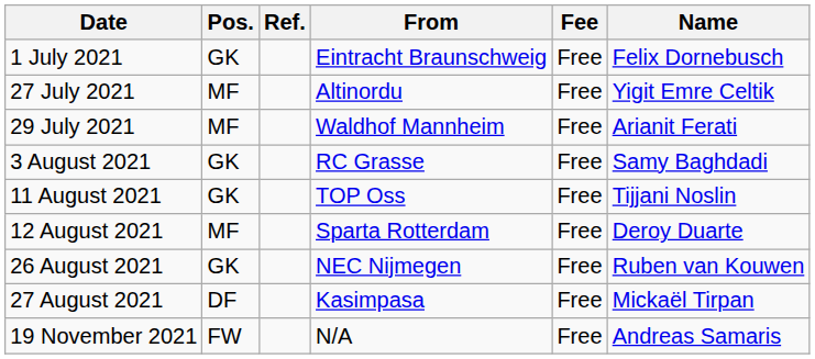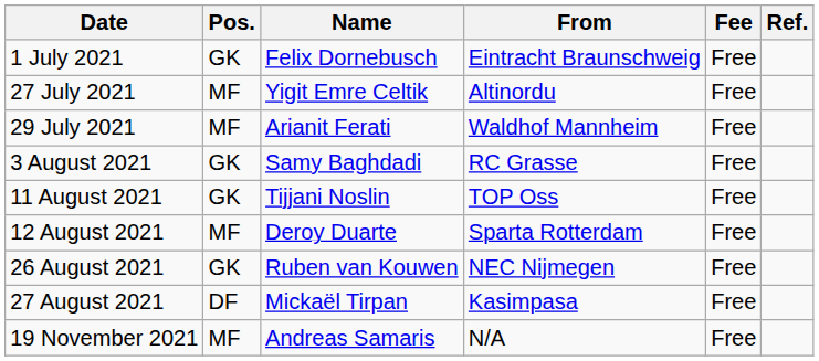columns swapped: Name <-> Ref.
19 November 2021 | Pos.: FW -> MF
